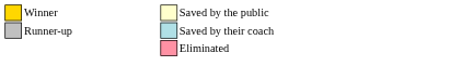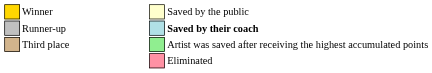Runner-up | column 9: normal -> bold
+ row: Third place | Artist was saved after receiving the highest accumulated points
